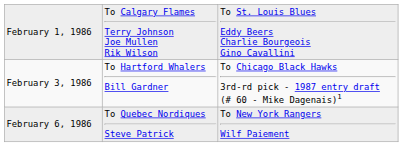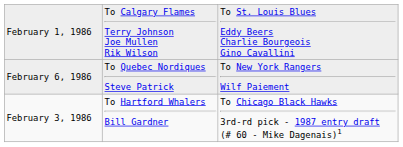rows swapped: February 3, 1986 <-> February 6, 1986
